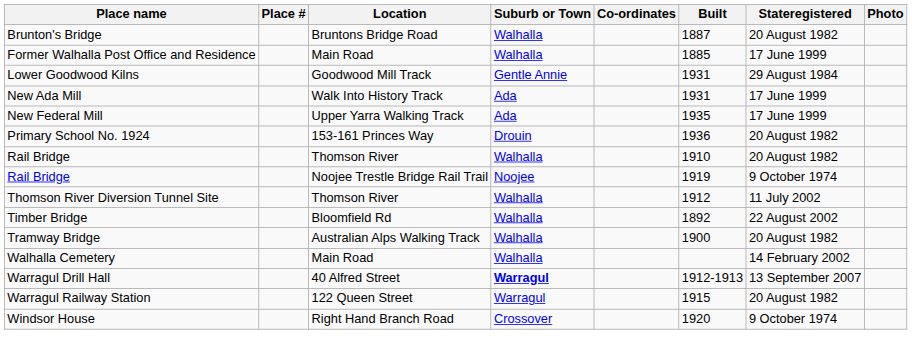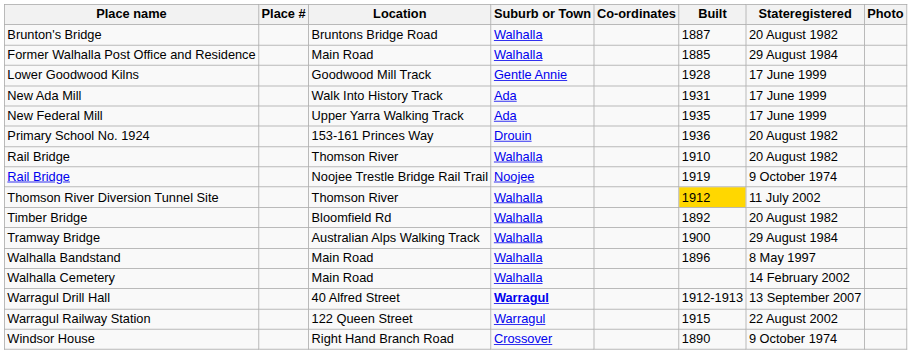Former Walhalla Post Office and Residence | Stateregistered: 17 June 1999 -> 29 August 1984
Lower Goodwood Kilns | Built: 1931 -> 1928
Lower Goodwood Kilns | Stateregistered: 29 August 1984 -> 17 June 1999
Thomson River Diversion Tunnel Site | Built: no background -> gold background
Timber Bridge | Stateregistered: 22 August 2002 -> 20 August 1982
Tramway Bridge | Stateregistered: 20 August 1982 -> 29 August 1984
+ row: Walhalla Bandstand | Main Road | Walhalla | 1896 | 8 May 1997
Warragul Railway Station | Stateregistered: 20 August 1982 -> 22 August 2002
Windsor House | Built: 1920 -> 1890
